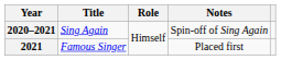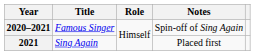2020–2021 | Title: Sing Again -> Famous Singer
2021 | Title: Famous Singer -> Sing Again
